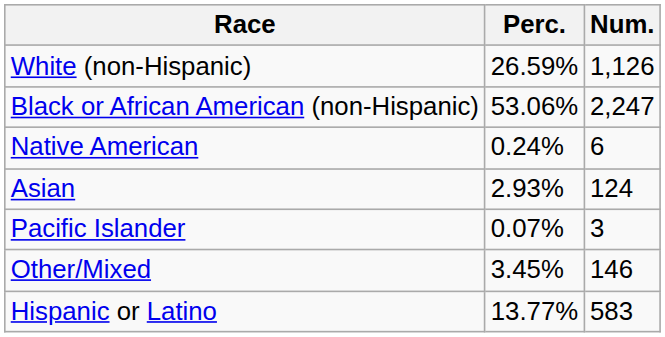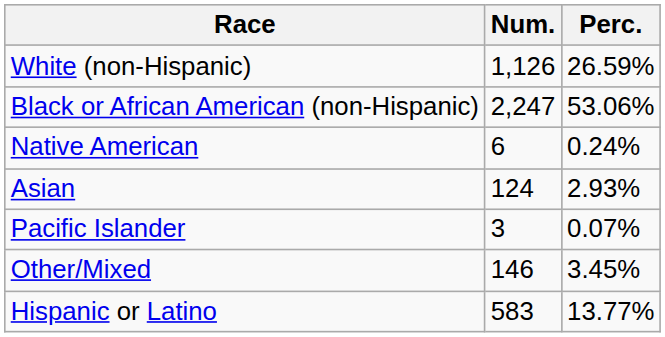columns swapped: Num. <-> Perc.
